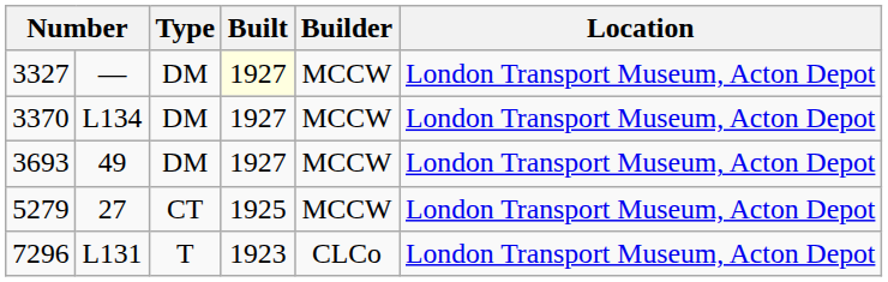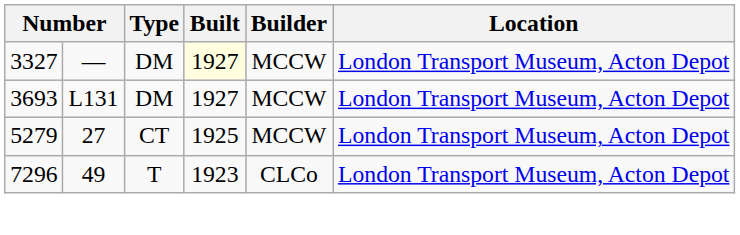- row: 3370 | L134 | DM | 1927 | MCCW | London Transport Museum, Acton Depot
3693 | column 2: 49 -> L131
7296 | column 2: L131 -> 49
